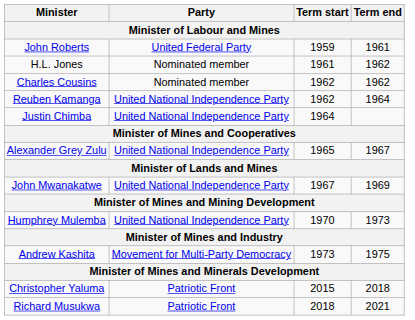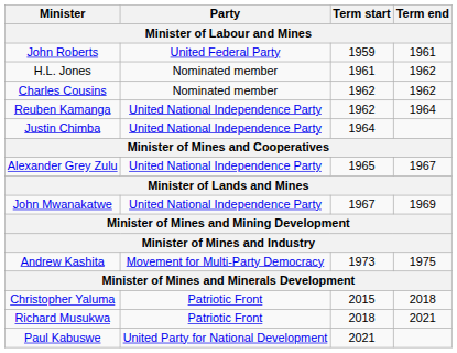- row: Humphrey Mulemba | United National Independence Party | 1970 | 1973
+ row: Paul Kabuswe | United Party for National Development | 2021
